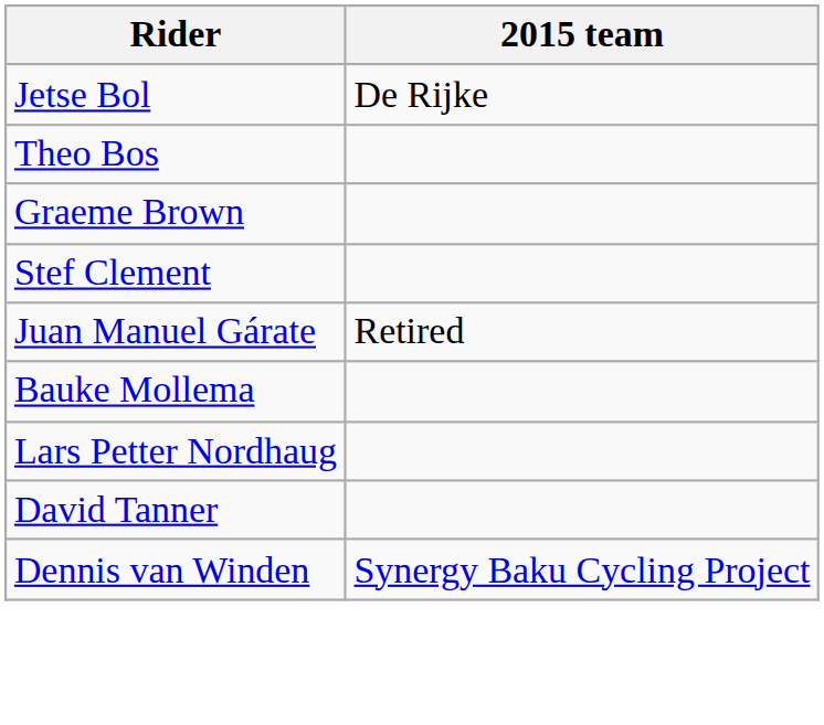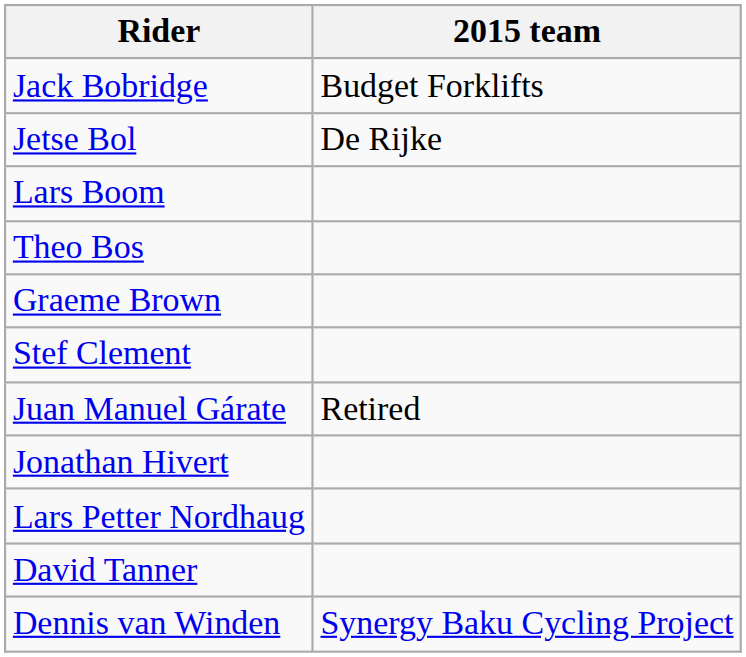+ row: Jack Bobridge | Budget Forklifts
+ row: Lars Boom
+ row: Jonathan Hivert
- row: Bauke Mollema
